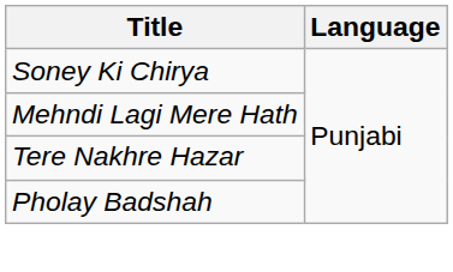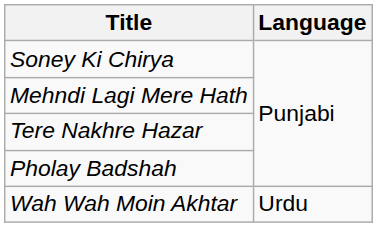+ row: Wah Wah Moin Akhtar | Urdu
